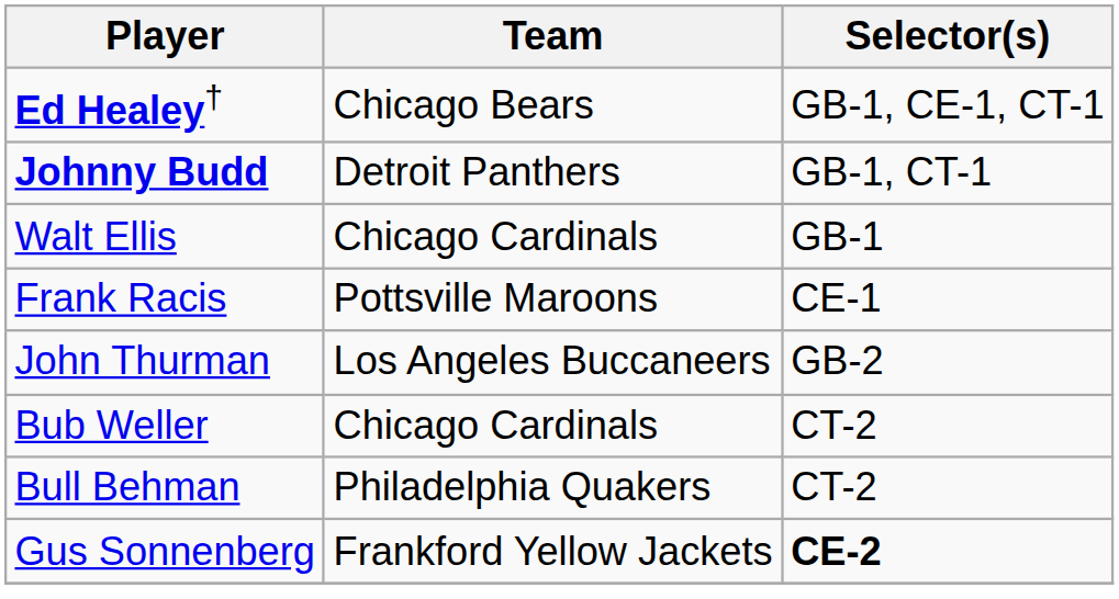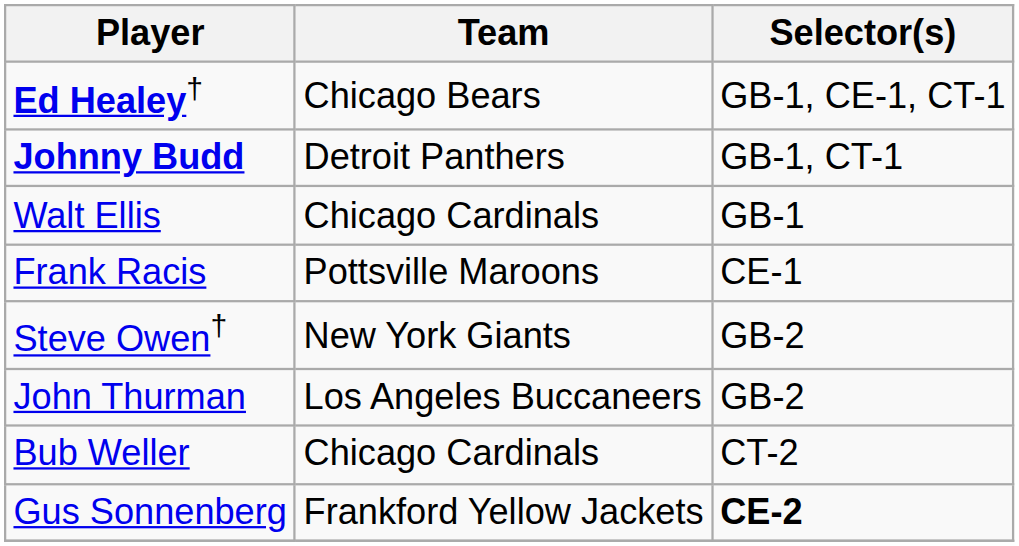+ row: Steve Owen† | New York Giants | GB-2
- row: Bull Behman | Philadelphia Quakers | CT-2
